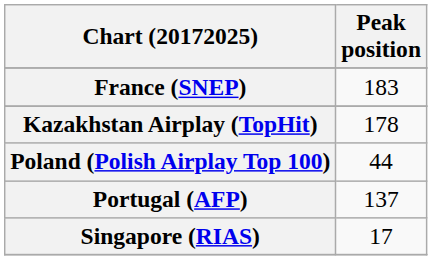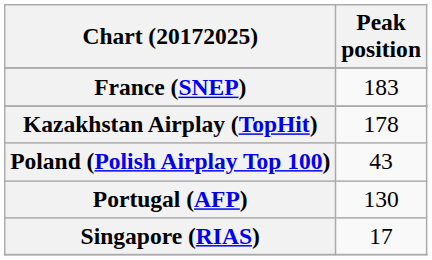Poland (Polish Airplay Top 100) | Peak position: 44 -> 43
Portugal (AFP) | Peak position: 137 -> 130
